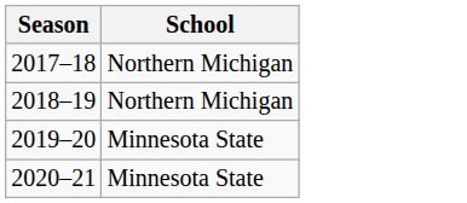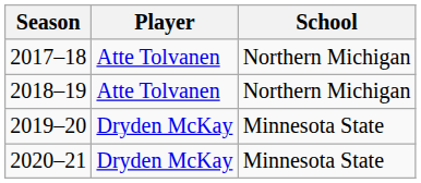+ column: Player | Atte Tolvanen | Atte Tolvanen | Dryden McKay | Dryden McKay
